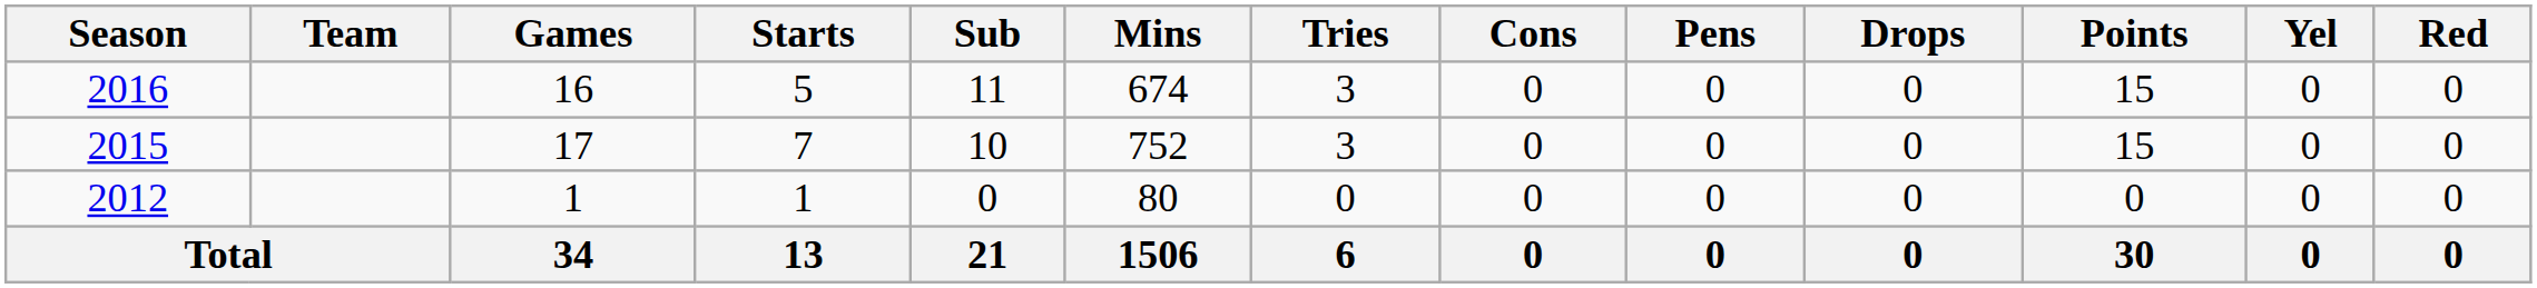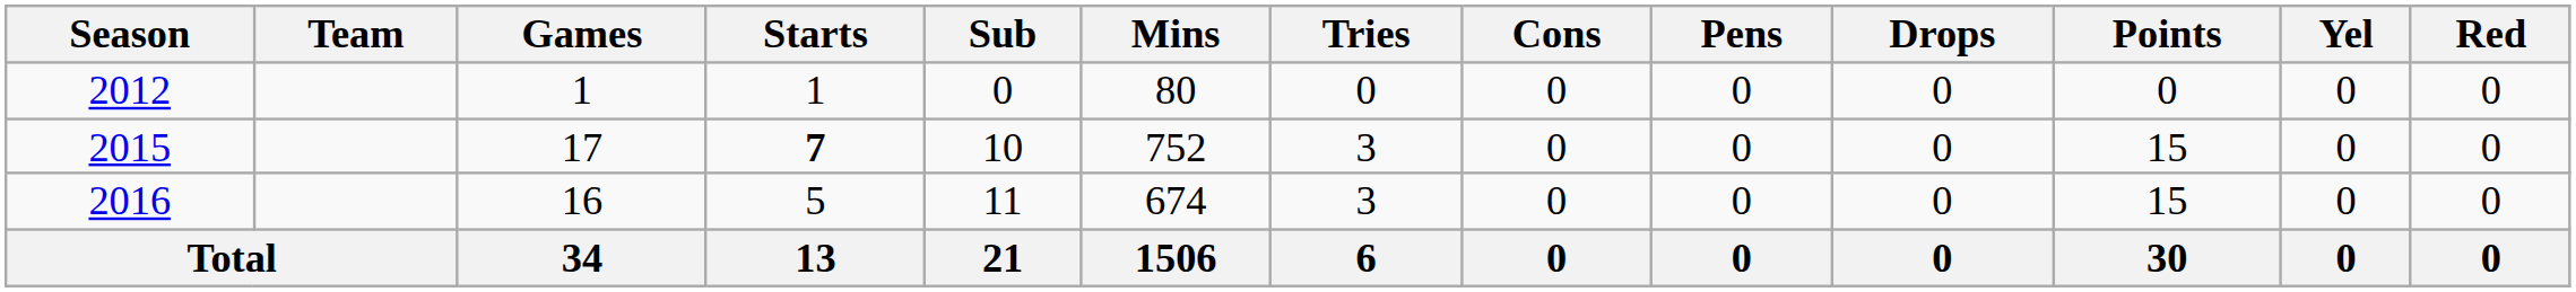rows swapped: 2012 <-> 2016
2015 | Starts: normal -> bold
